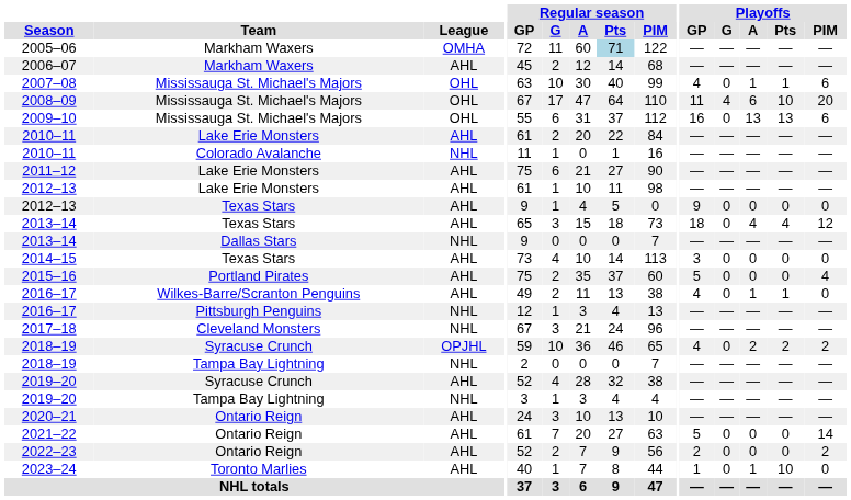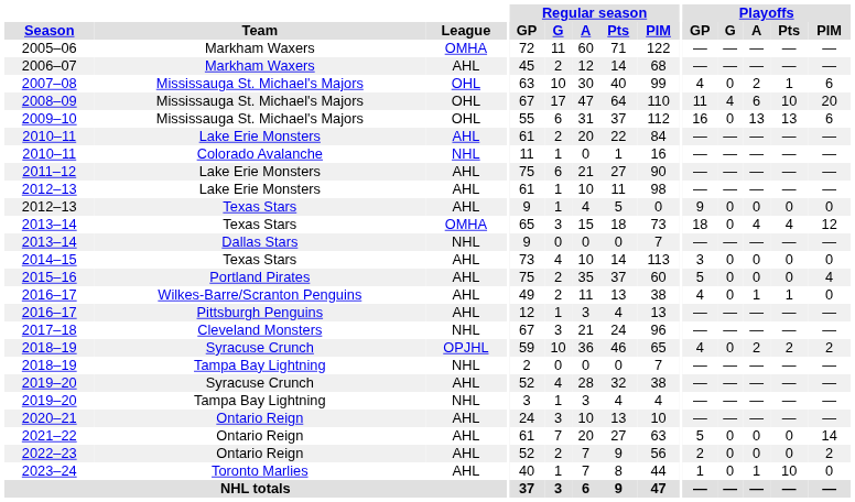2005–06 | Regular season / Pts: lightblue background -> no background
2007–08 | Playoffs / A: 1 -> 2
2013–14 / Texas Stars | League: AHL -> OMHA
2016–17 / Pittsburgh Penguins | League: NHL -> AHL
